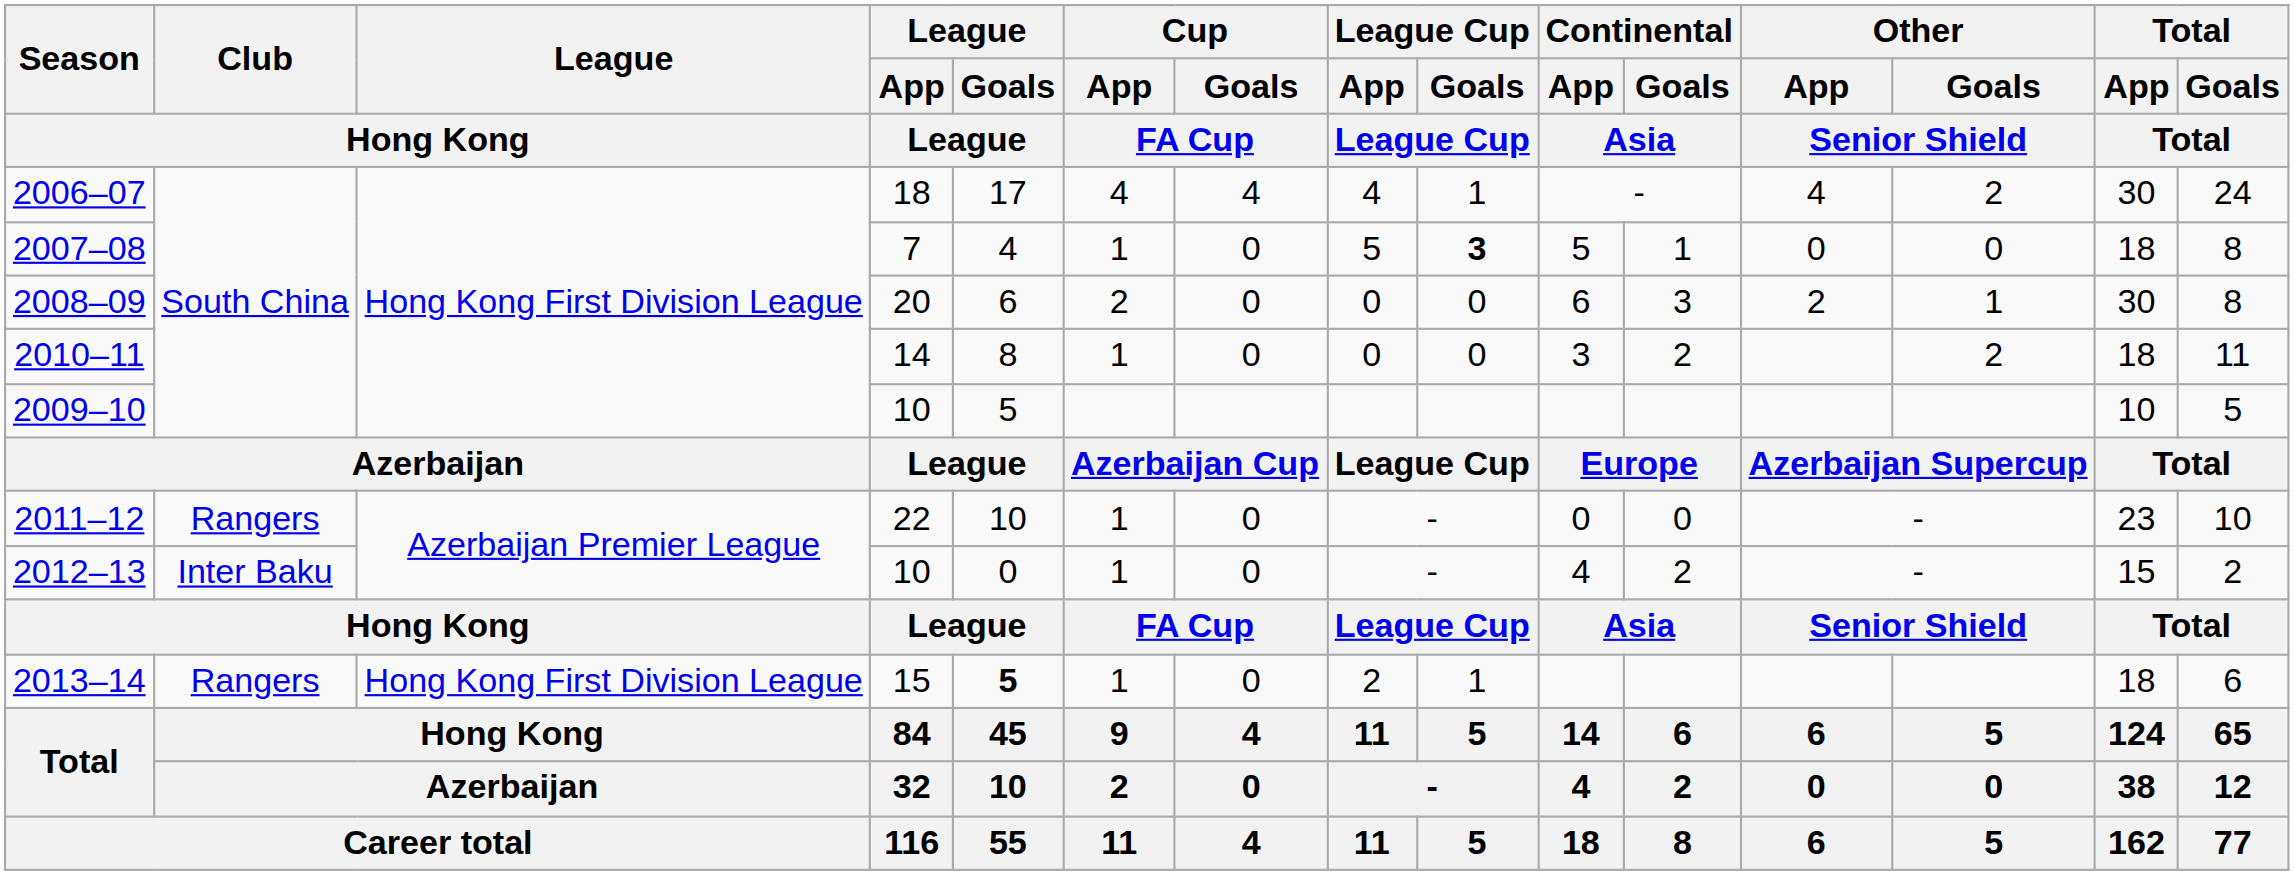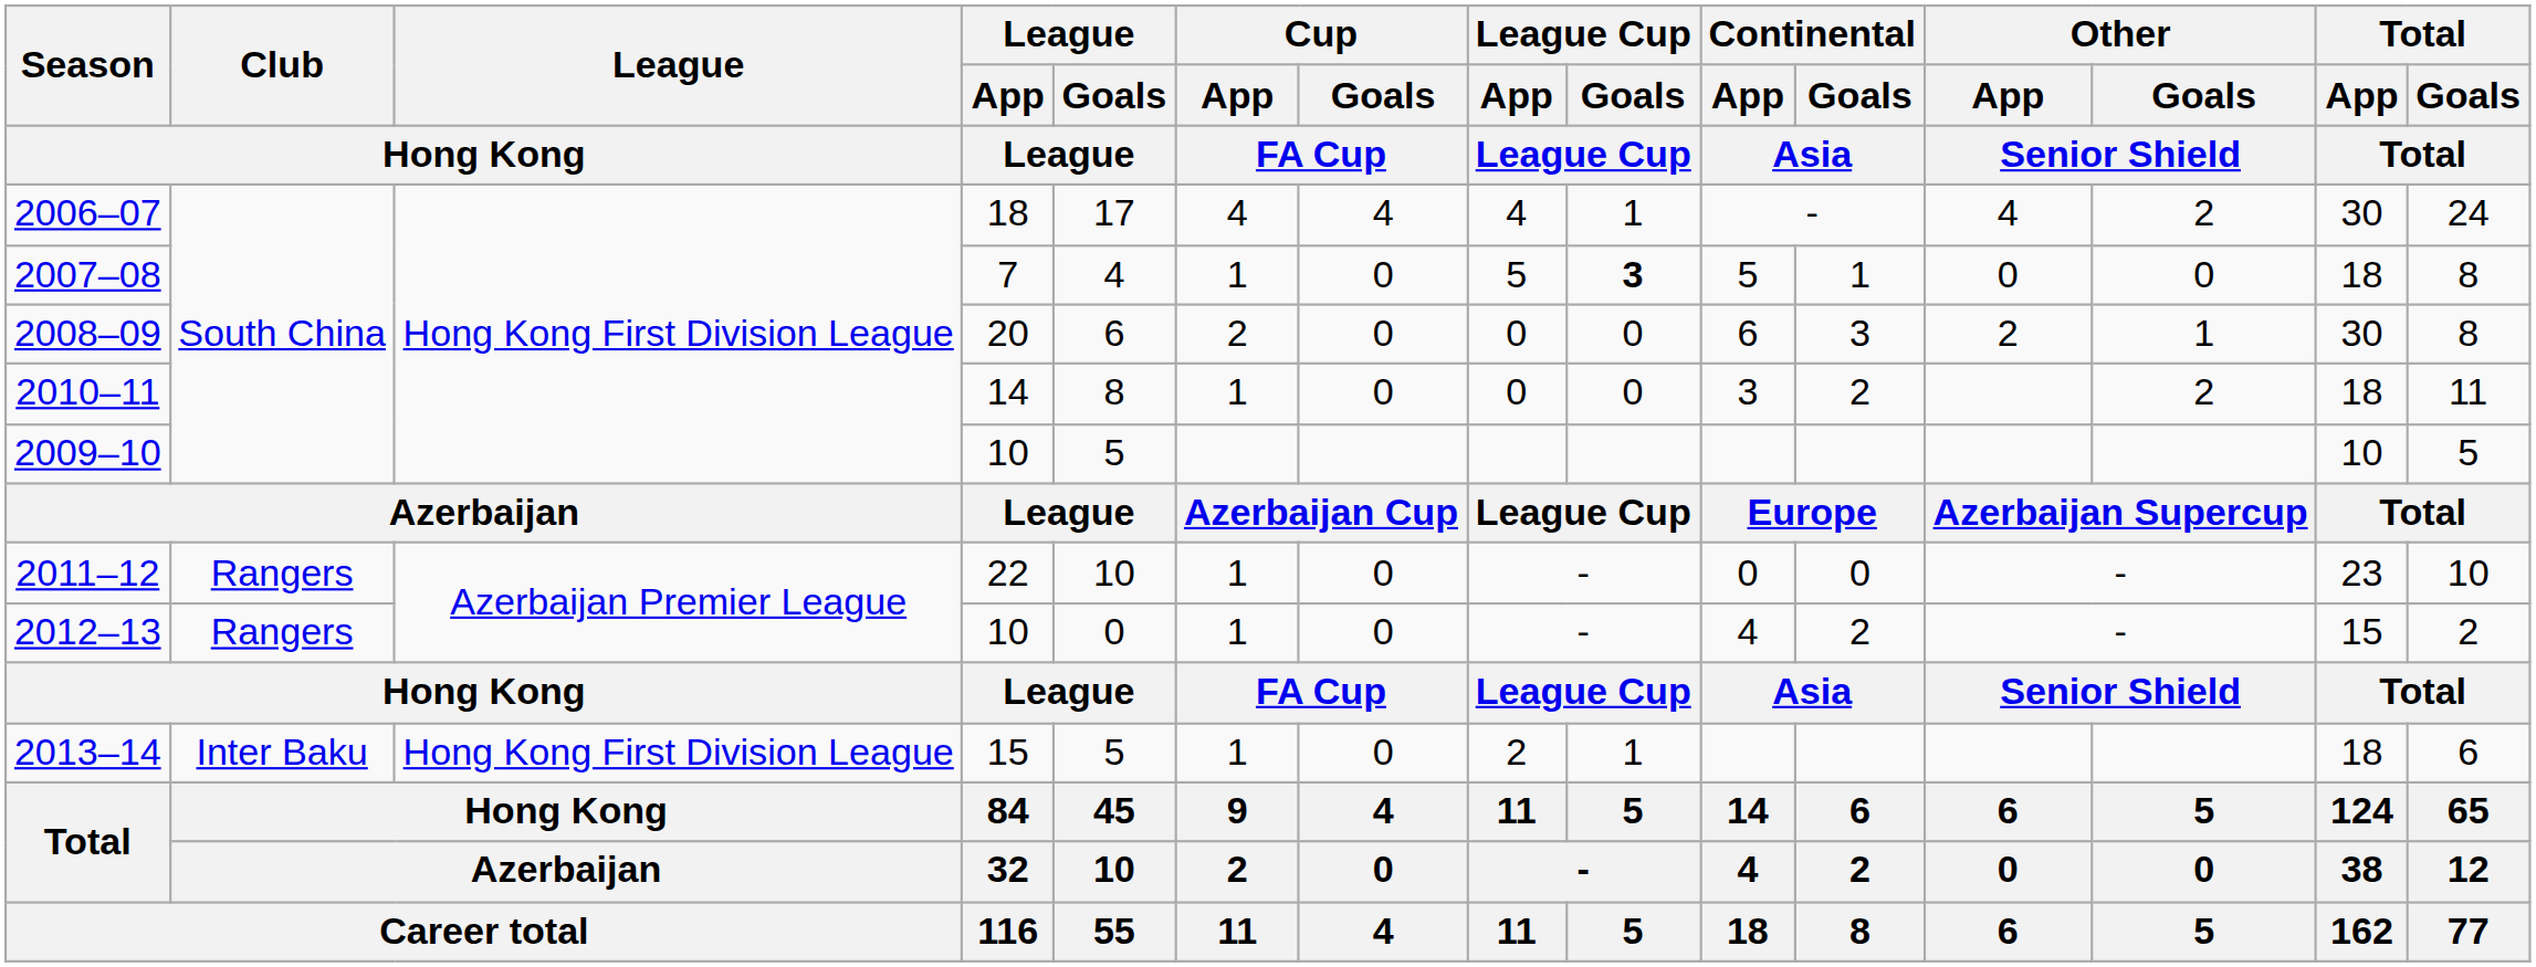2012–13 | Club / Hong Kong: Inter Baku -> Rangers
2013–14 | Club / Hong Kong: Rangers -> Inter Baku
2013–14 | League / Goals / League: bold -> normal
